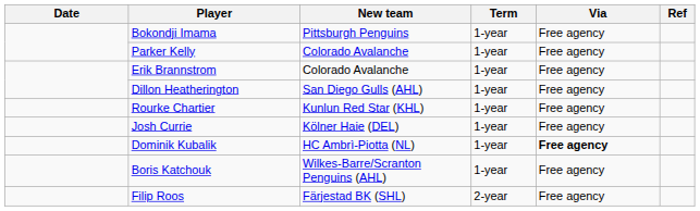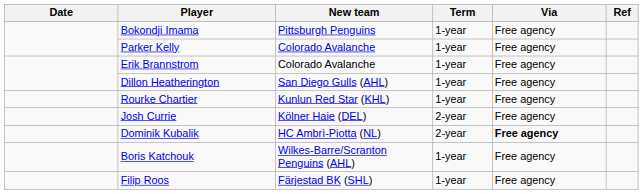Josh Currie | Term: 1-year -> 2-year
Dominik Kubalik | Term: 1-year -> 2-year
Filip Roos | Term: 2-year -> 1-year
